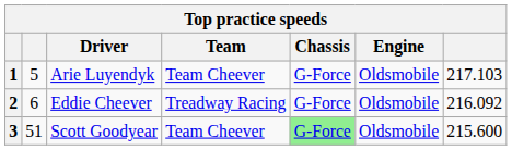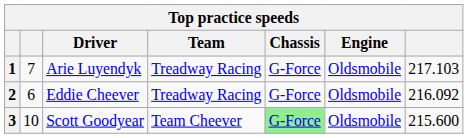1 | column 2: 5 -> 7
1 | Team: Team Cheever -> Treadway Racing
3 | column 2: 51 -> 10
